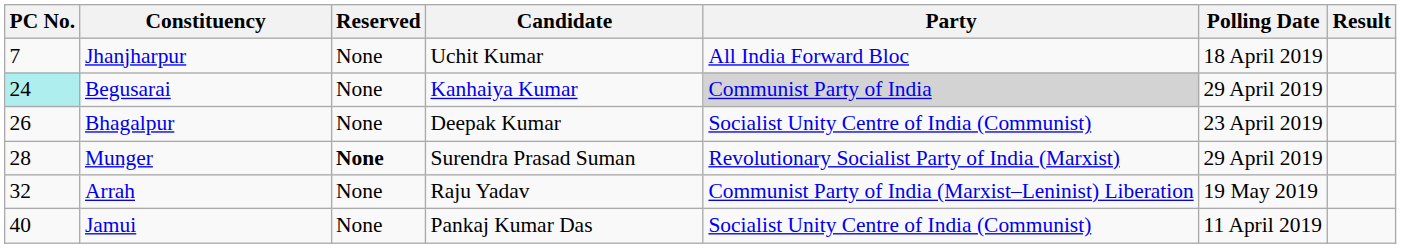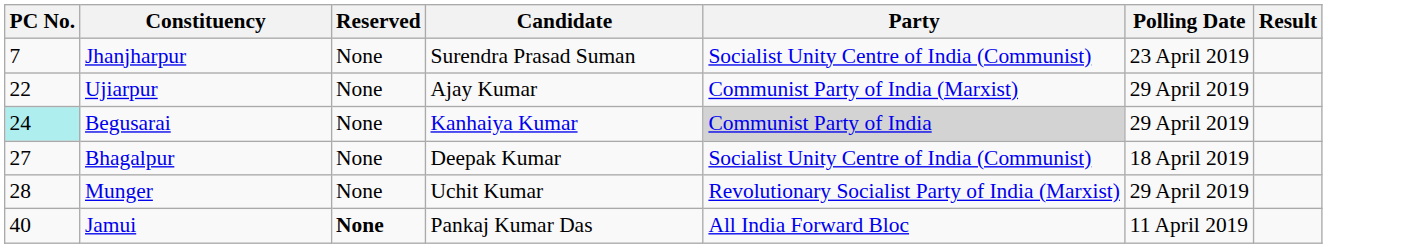Jhanjharpur | Candidate: Uchit Kumar -> Surendra Prasad Suman
Jhanjharpur | Party: All India Forward Bloc -> Socialist Unity Centre of India (Communist)
Jhanjharpur | Polling Date: 18 April 2019 -> 23 April 2019
+ row: 22 | Ujiarpur | None | Ajay Kumar | Communist Party of India (Marxist) | 29 April 2019
Bhagalpur | PC No.: 26 -> 27
Bhagalpur | Polling Date: 23 April 2019 -> 18 April 2019
Munger | Reserved: bold -> normal
Munger | Candidate: Surendra Prasad Suman -> Uchit Kumar
- row: 32 | Arrah | None | Raju Yadav | Communist Party of India (Marxist–Leninist) Liberation | 19 May 2019
Jamui | Reserved: normal -> bold
Jamui | Party: Socialist Unity Centre of India (Communist) -> All India Forward Bloc
